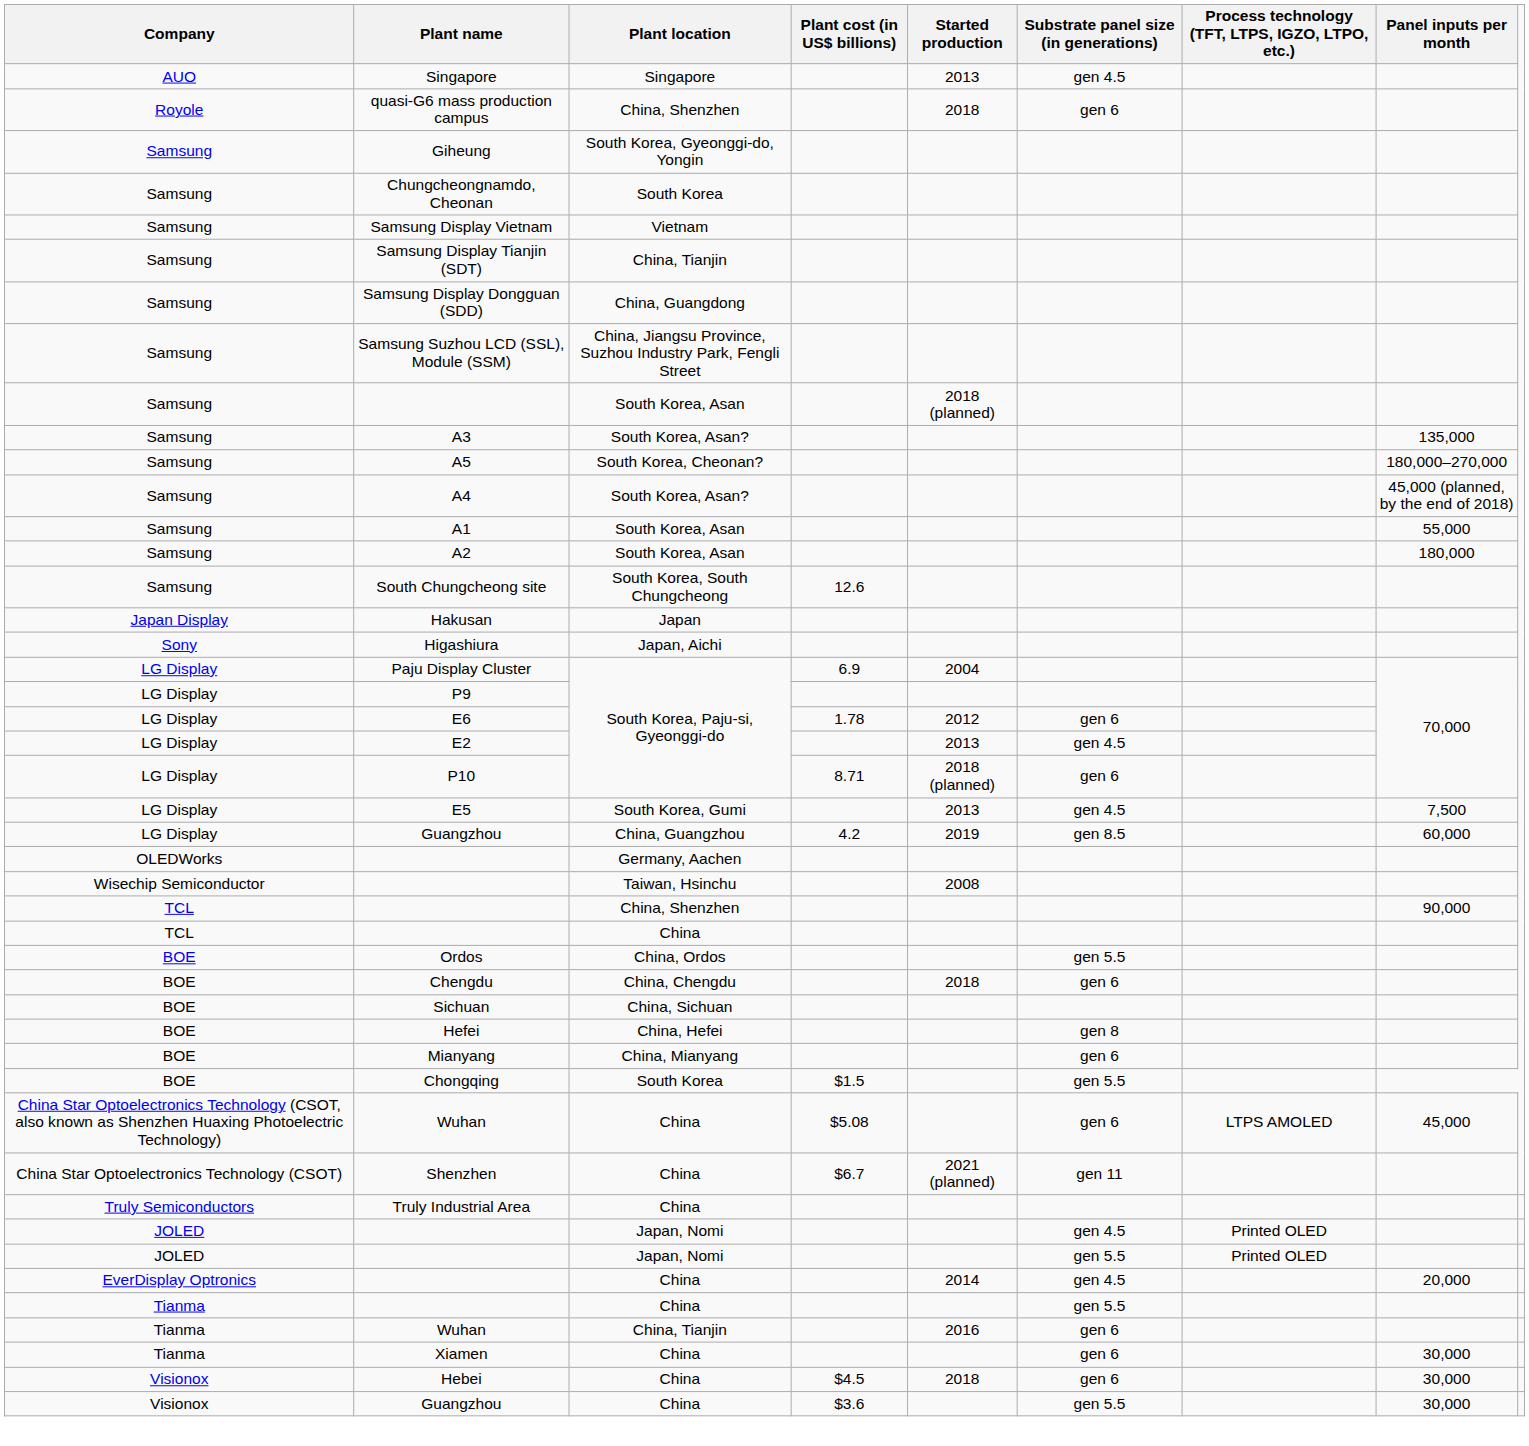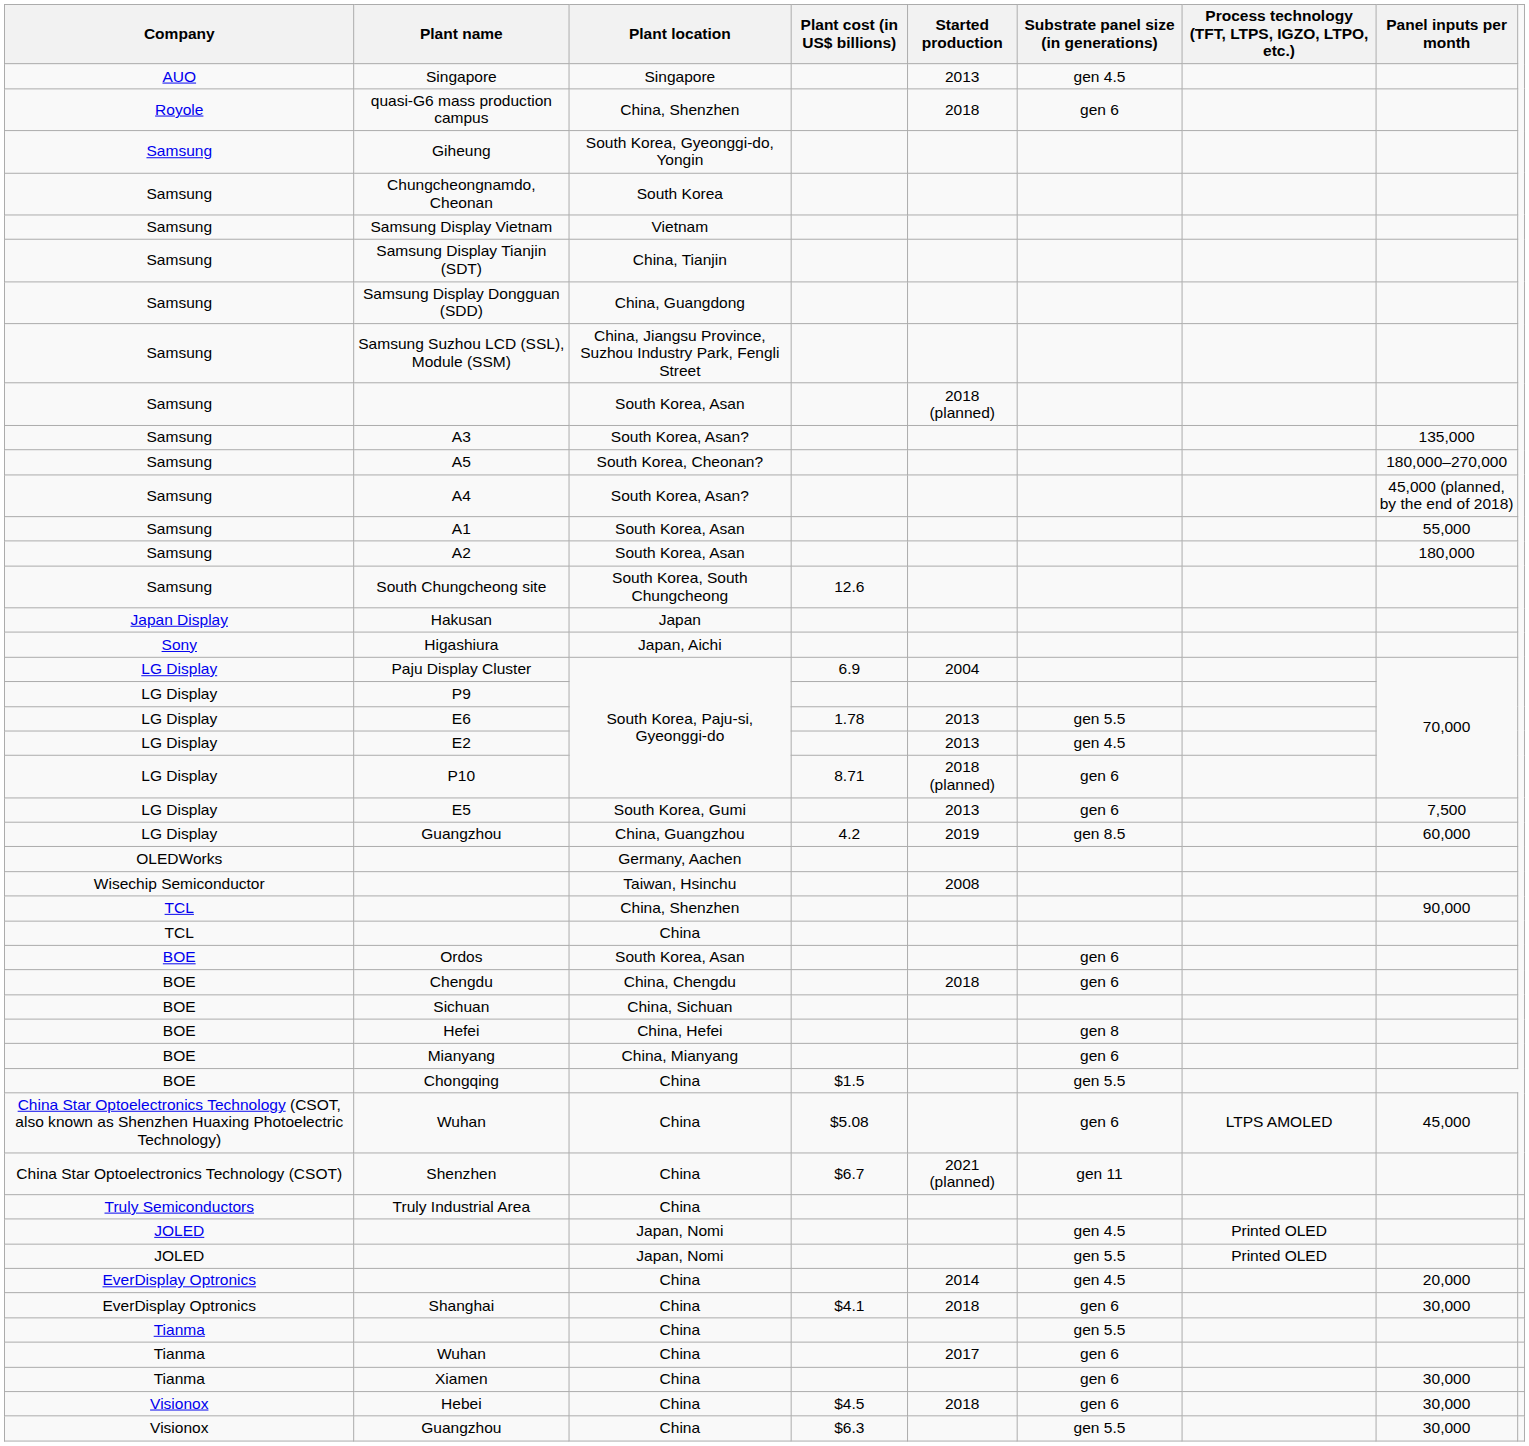E6 | Started production: 2012 -> 2013
E6 | Substrate panel size (in generations): gen 6 -> gen 5.5
E5 | Substrate panel size (in generations): gen 4.5 -> gen 6
Ordos | Plant location: China, Ordos -> South Korea, Asan
Ordos | Substrate panel size (in generations): gen 5.5 -> gen 6
Chongqing | Plant location: South Korea -> China
+ row: EverDisplay Optronics | Shanghai | China | $4.1 | 2018 | gen 6 | 30,000
Tianma / Wuhan | Plant location: China, Tianjin -> China
Tianma / Wuhan | Started production: 2016 -> 2017
Visionox / Guangzhou | Plant cost (in US$ billions): $3.6 -> $6.3
